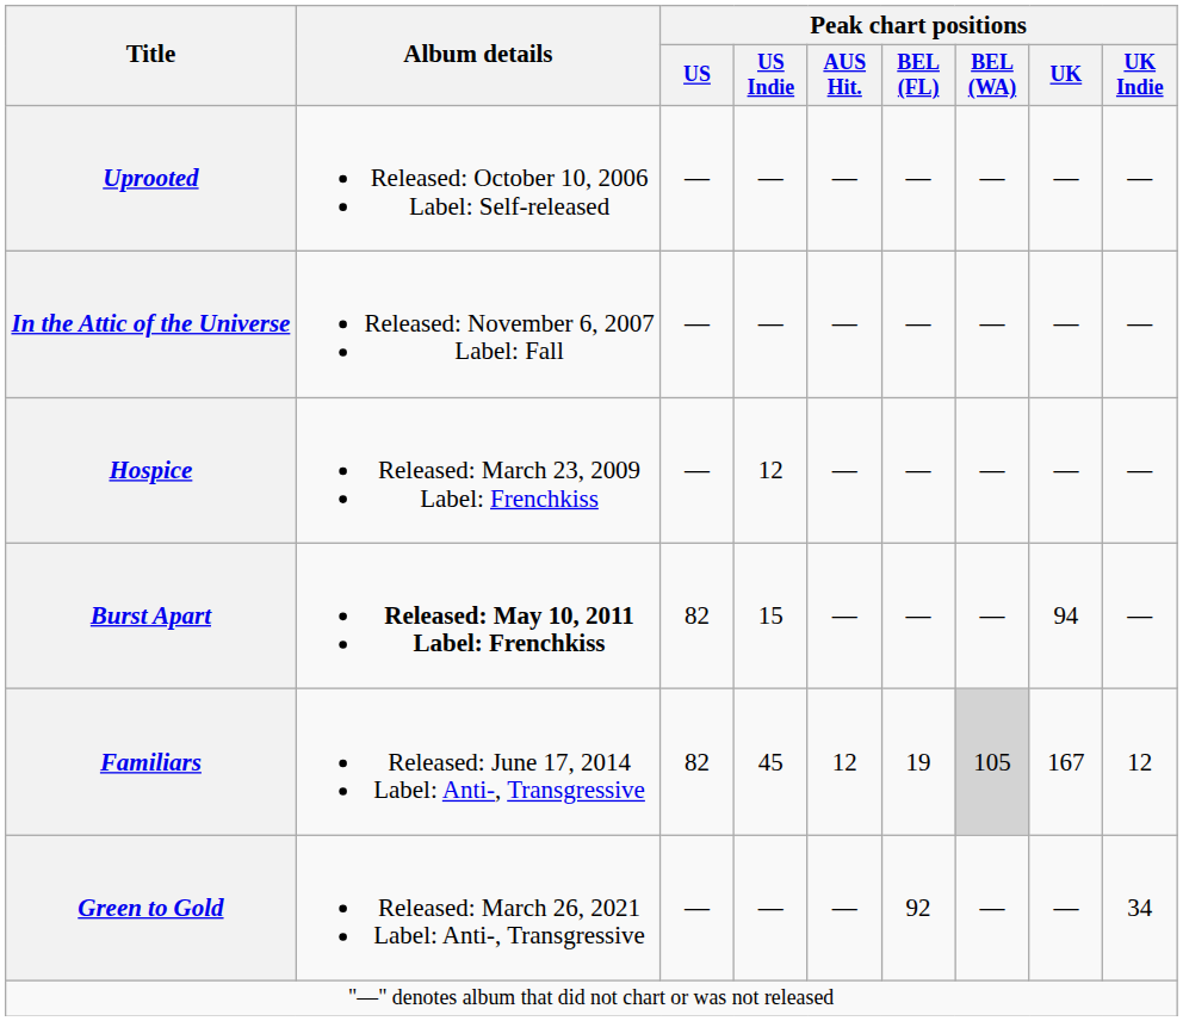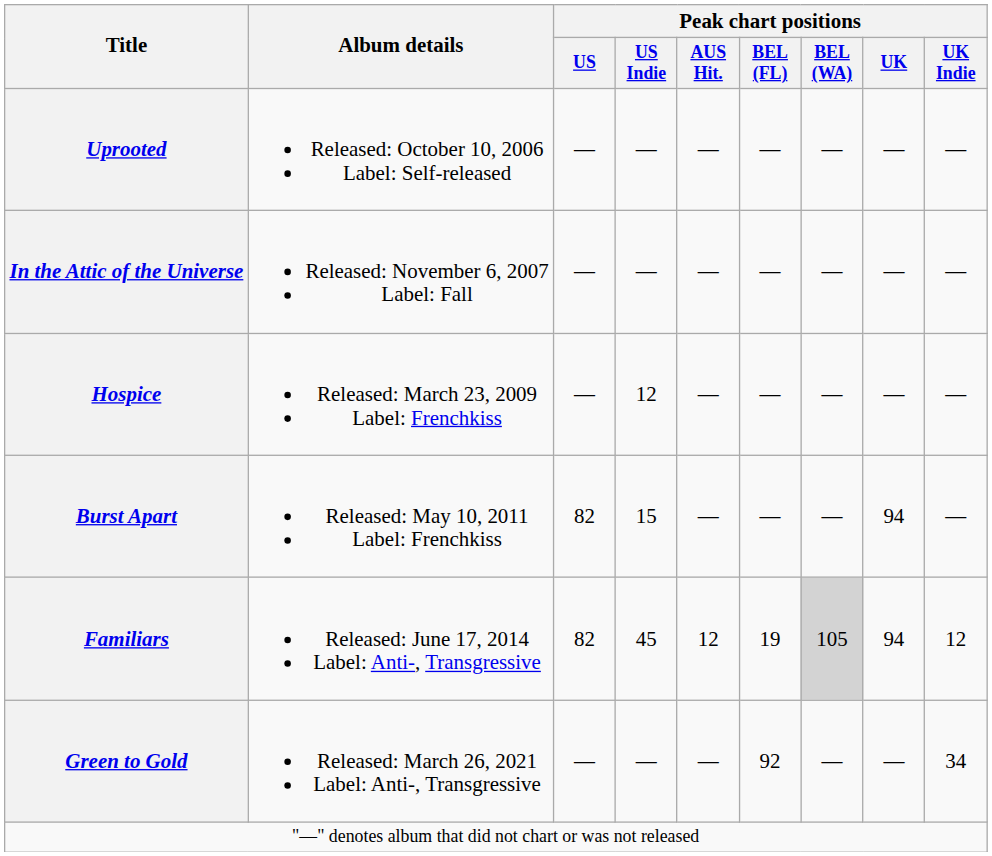Burst Apart | Album details: bold -> normal
Familiars | Peak chart positions / UK: 167 -> 94
